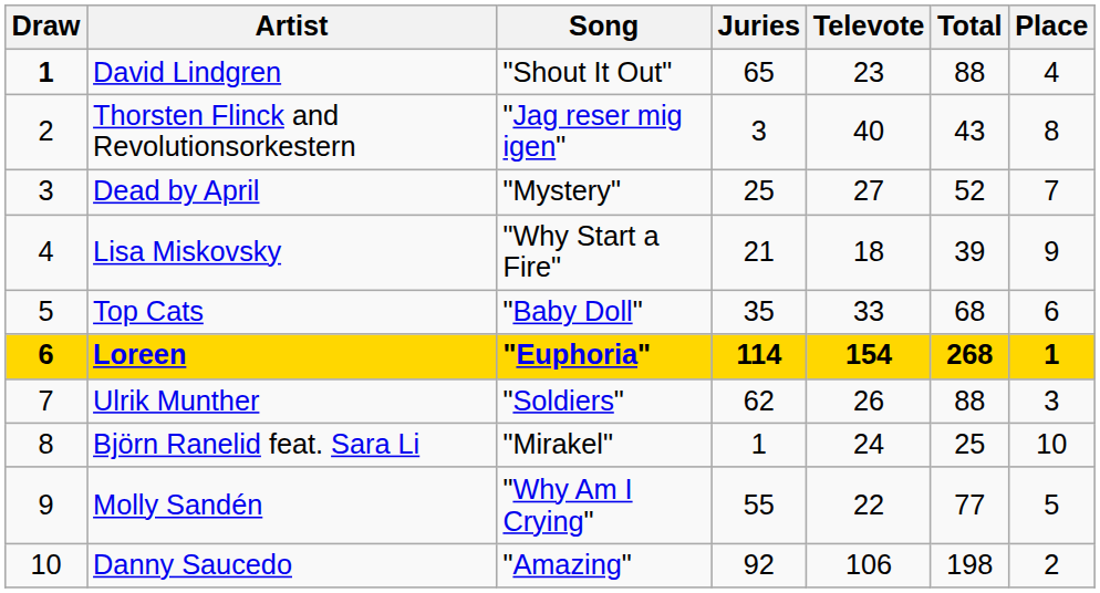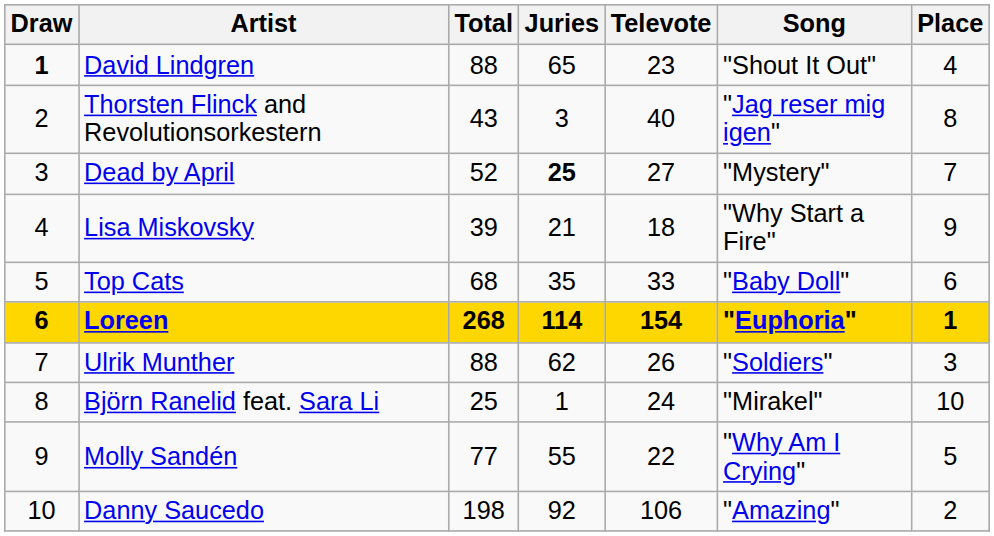columns swapped: Song <-> Total
Dead by April | Juries: normal -> bold
